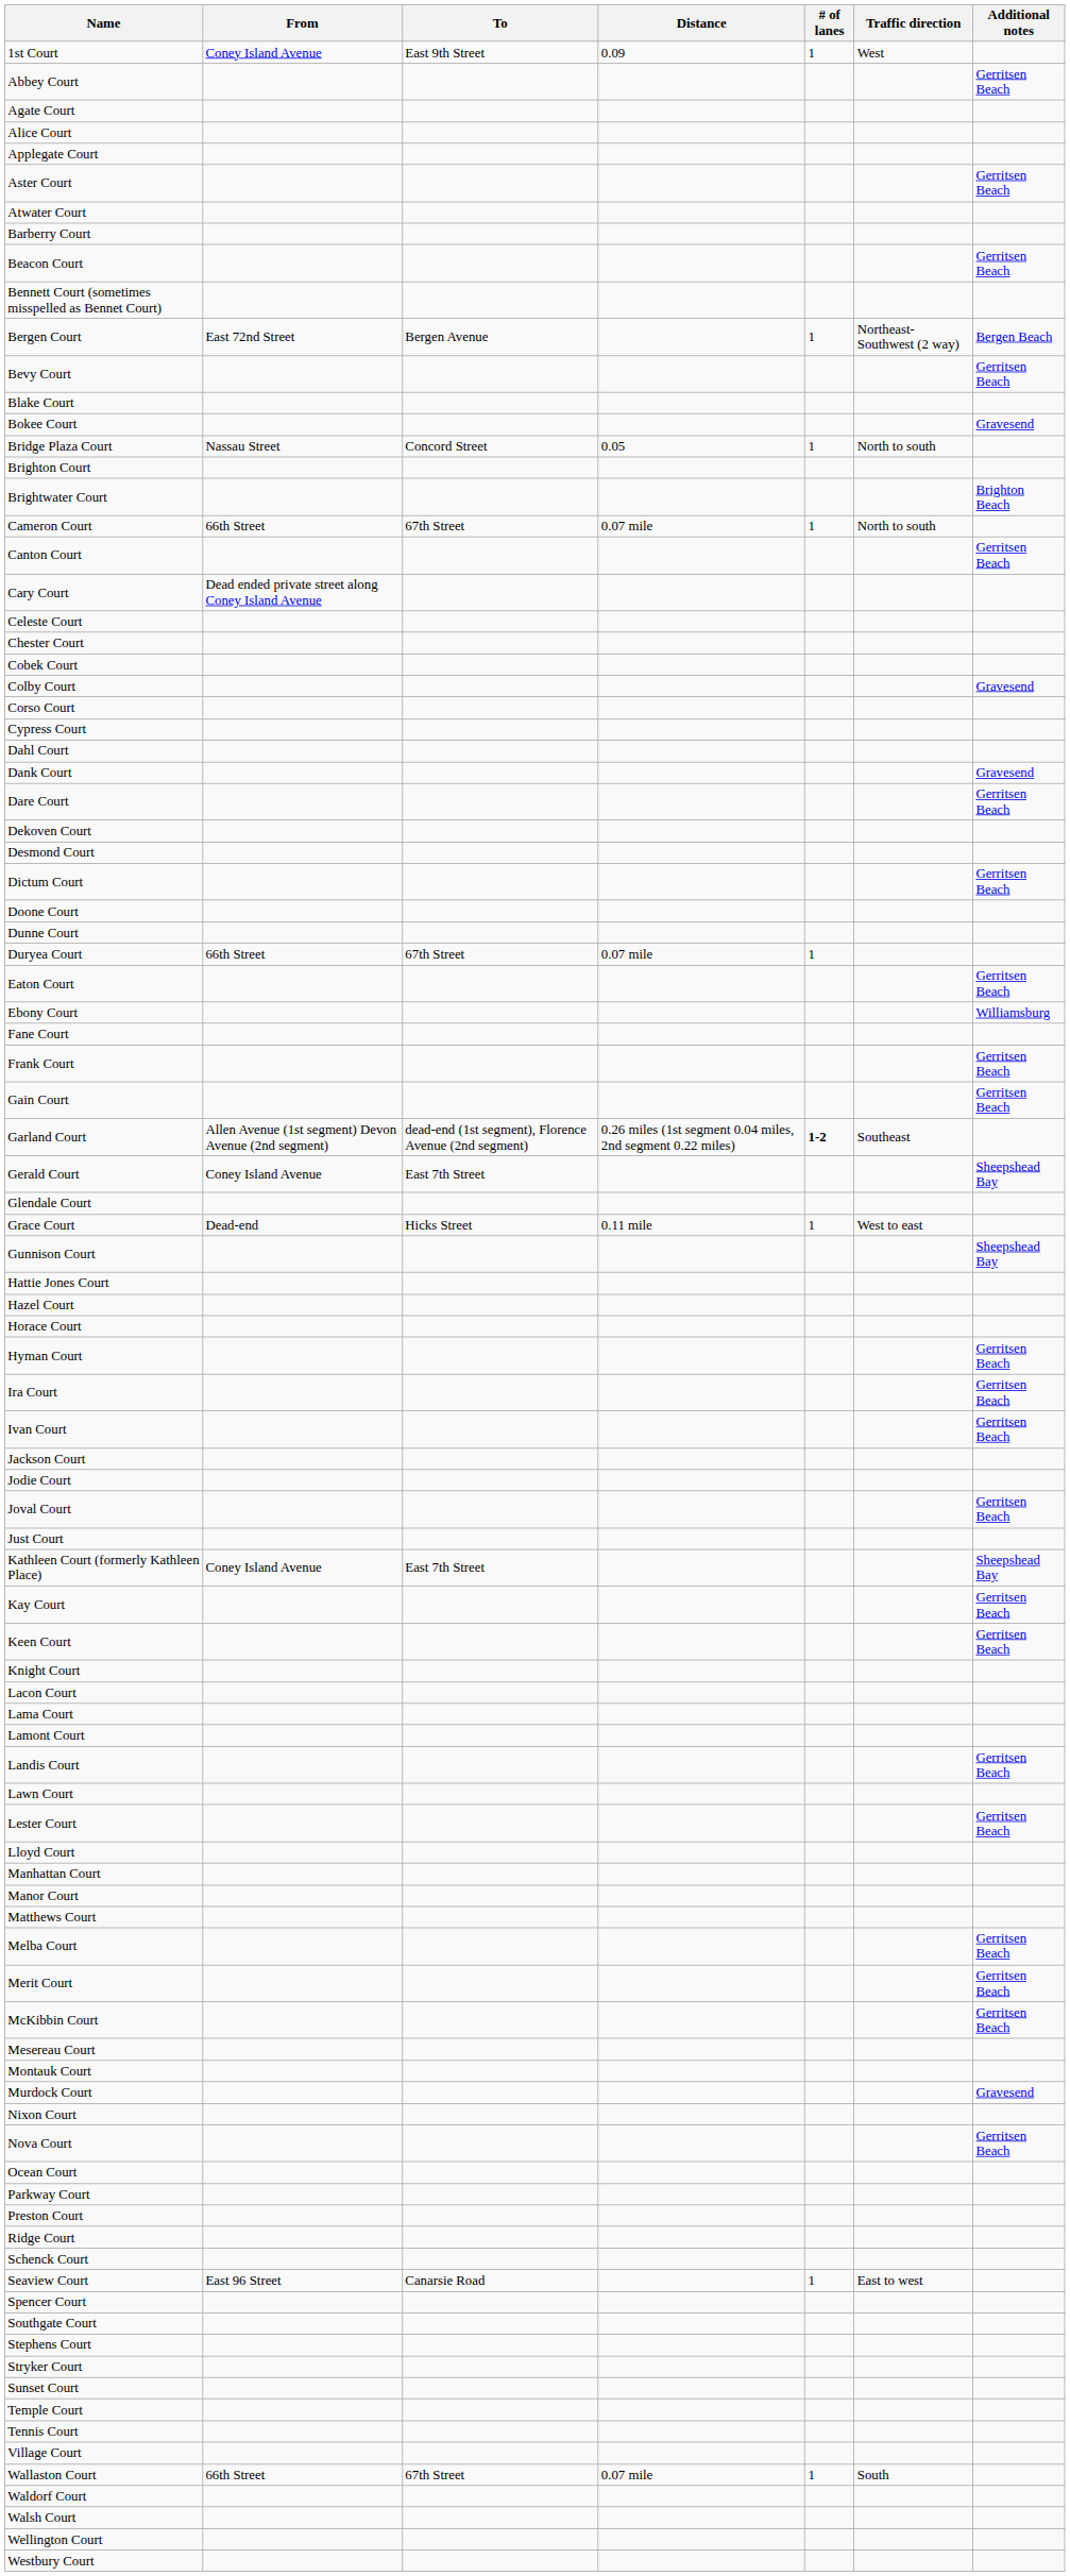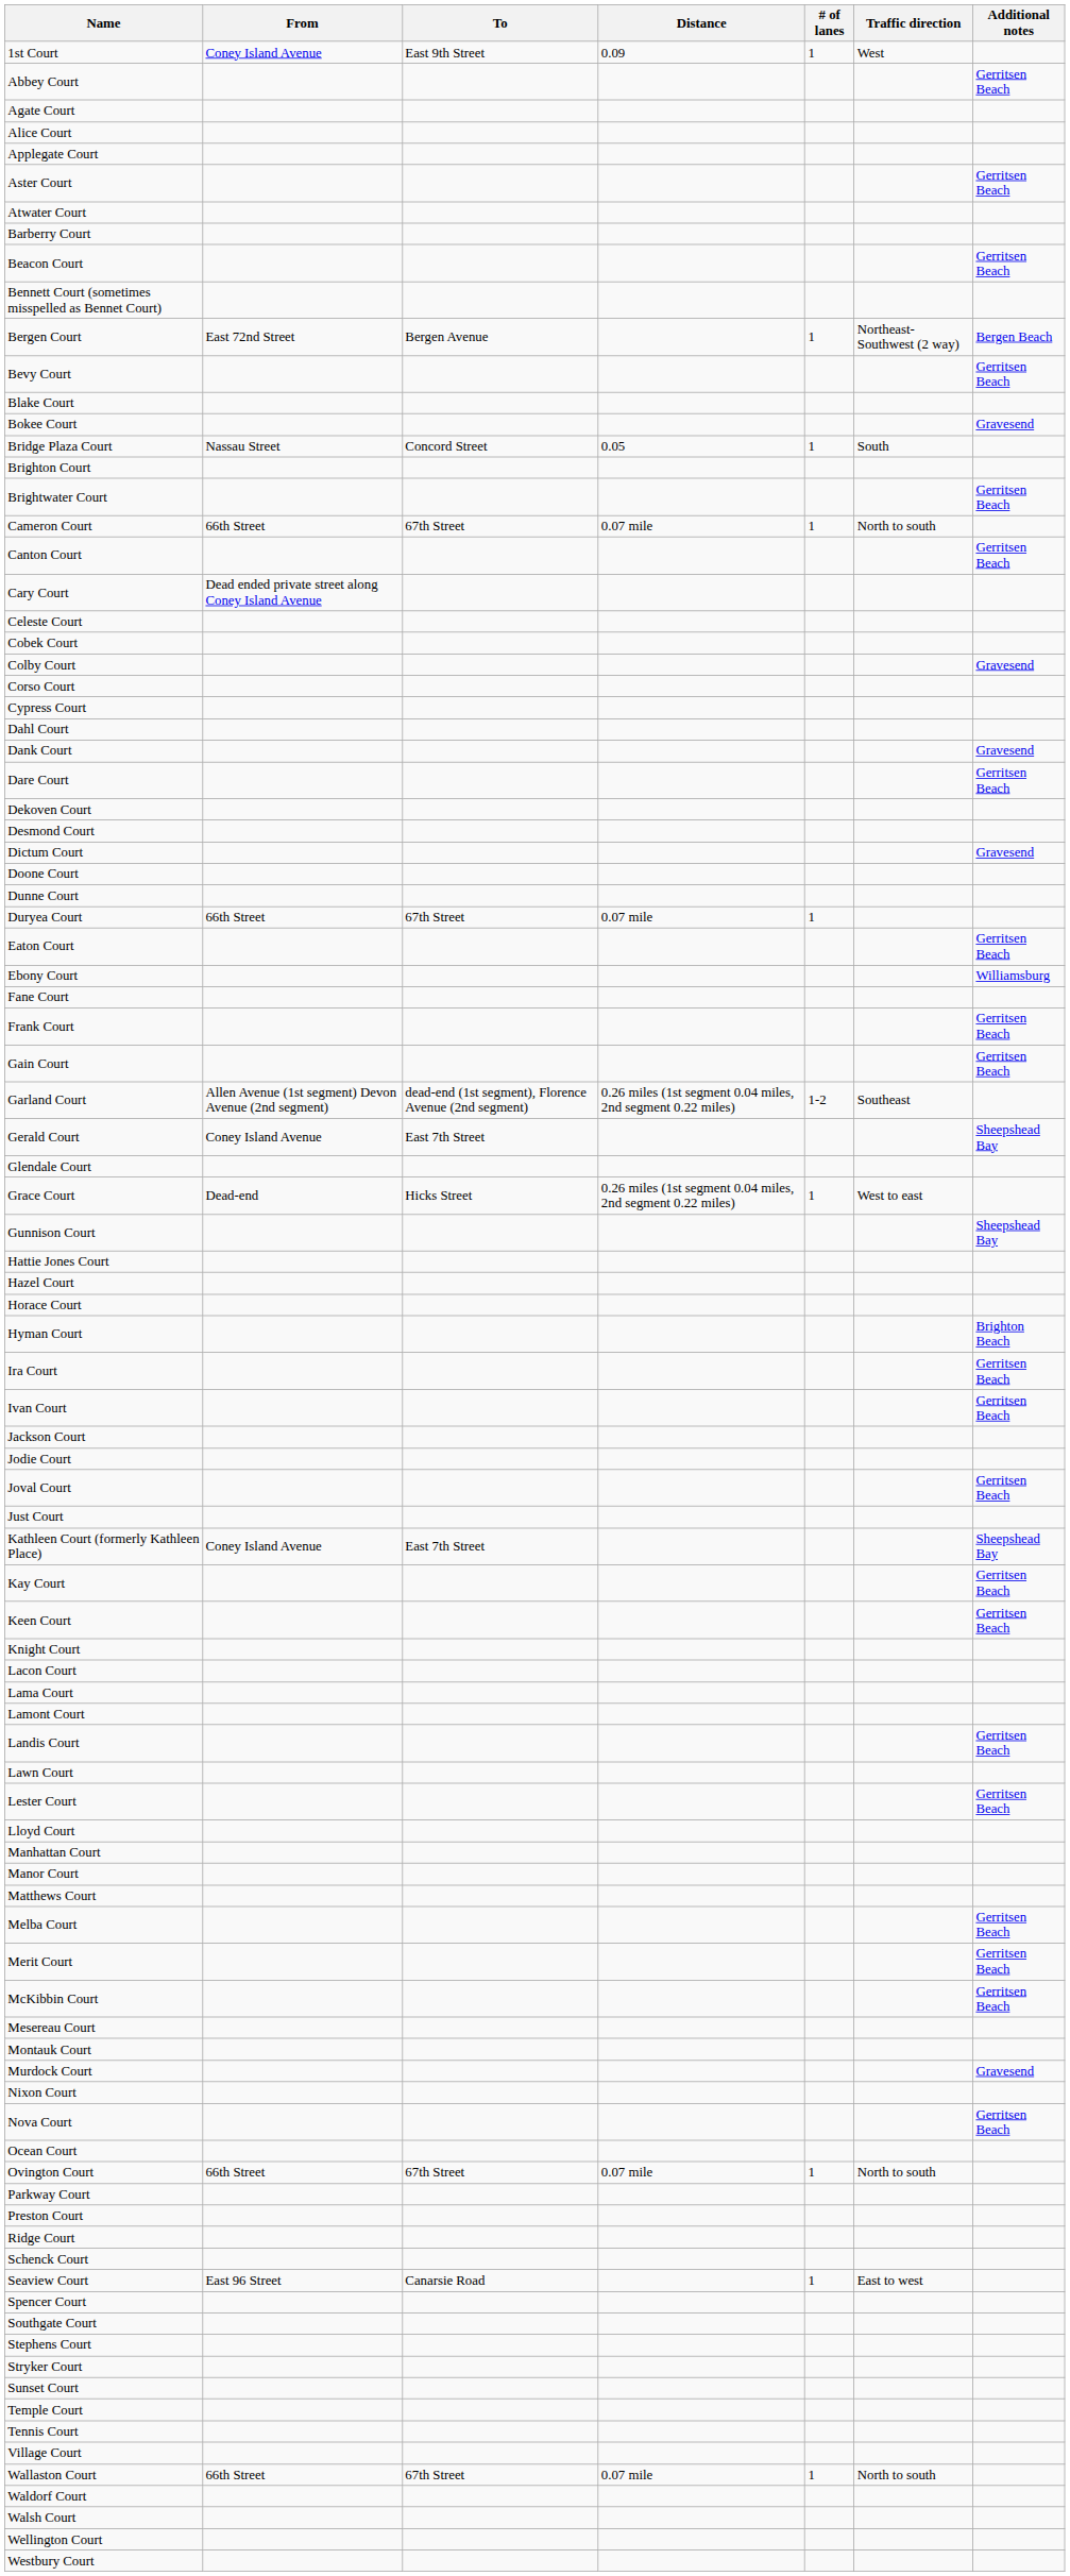Bridge Plaza Court | Traffic direction: North to south -> South
Brightwater Court | Additional notes: Brighton Beach -> Gerritsen Beach
- row: Chester Court
Dictum Court | Additional notes: Gerritsen Beach -> Gravesend
Garland Court | # of lanes: bold -> normal
Grace Court | Distance: 0.11 mile -> 0.26 miles (1st segment 0.04 miles, 2nd segment 0.22 miles)
Hyman Court | Additional notes: Gerritsen Beach -> Brighton Beach
+ row: Ovington Court | 66th Street | 67th Street | 0.07 mile | 1 | North to south
Wallaston Court | Traffic direction: South -> North to south
